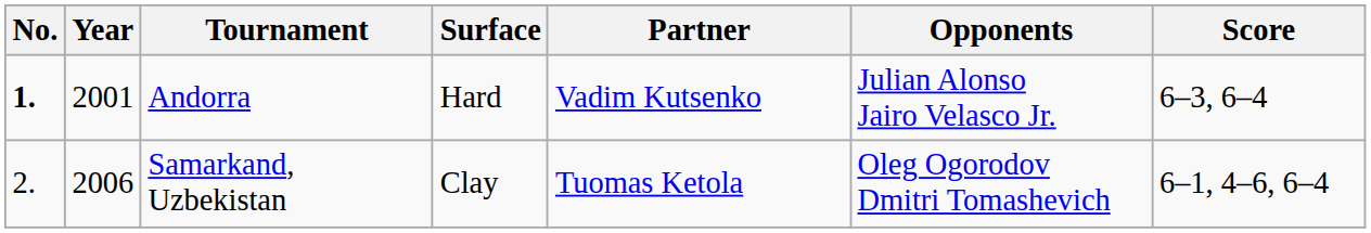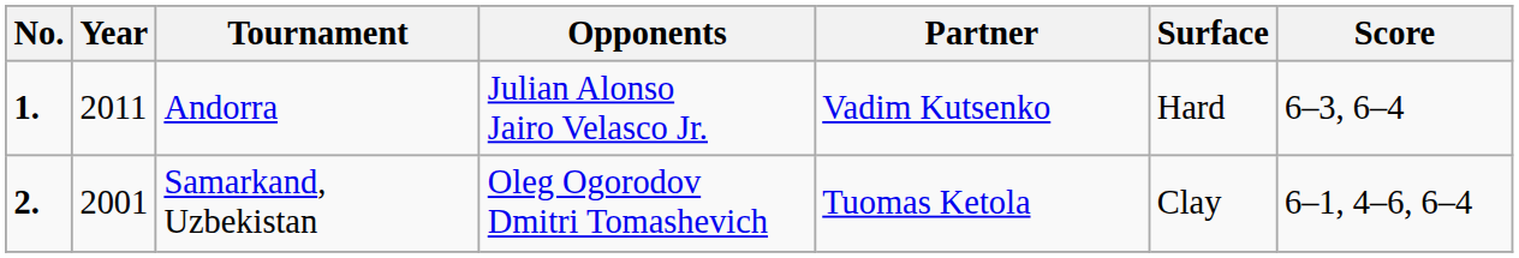columns swapped: Surface <-> Opponents
Andorra | Year: 2001 -> 2011
Samarkand, Uzbekistan | No.: normal -> bold
Samarkand, Uzbekistan | Year: 2006 -> 2001
